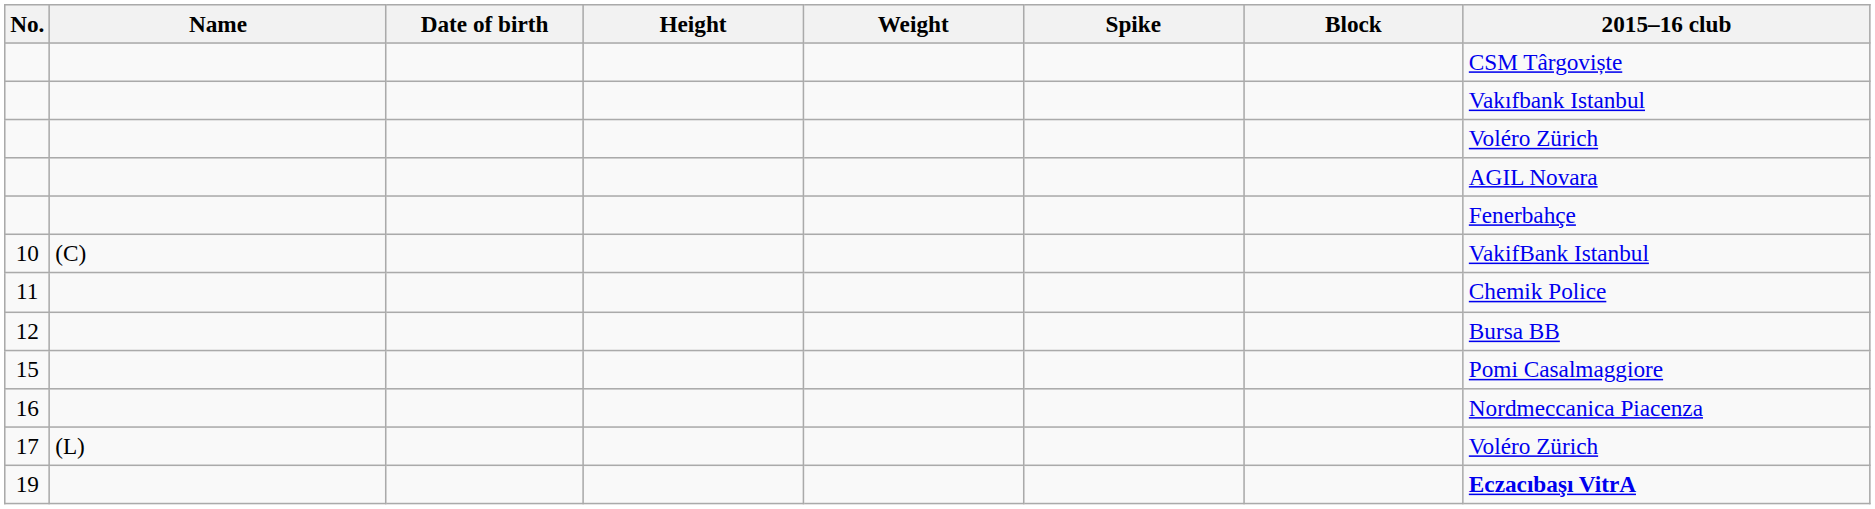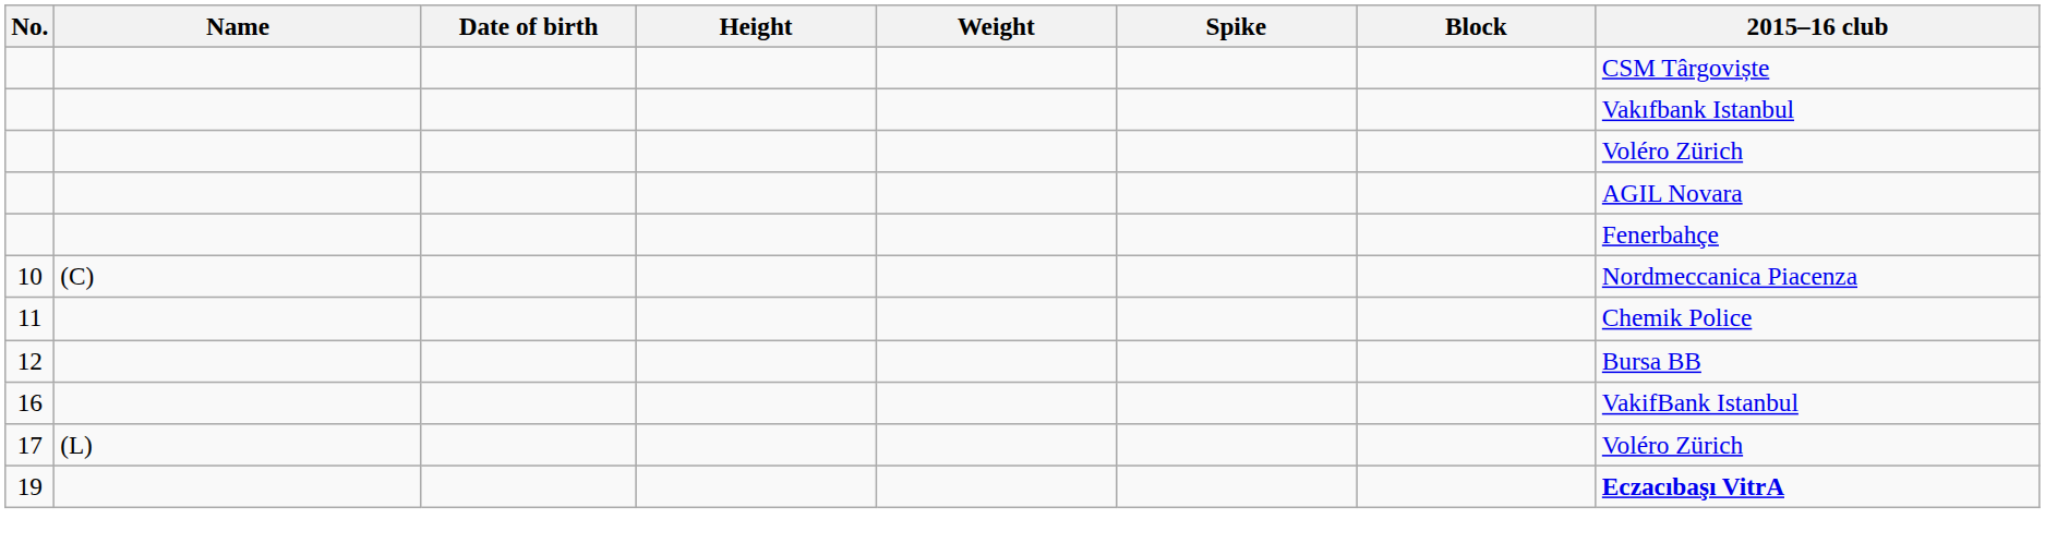10 | 2015–16 club: VakifBank Istanbul -> Nordmeccanica Piacenza
- row: 15 | Pomi Casalmaggiore
16 | 2015–16 club: Nordmeccanica Piacenza -> VakifBank Istanbul
